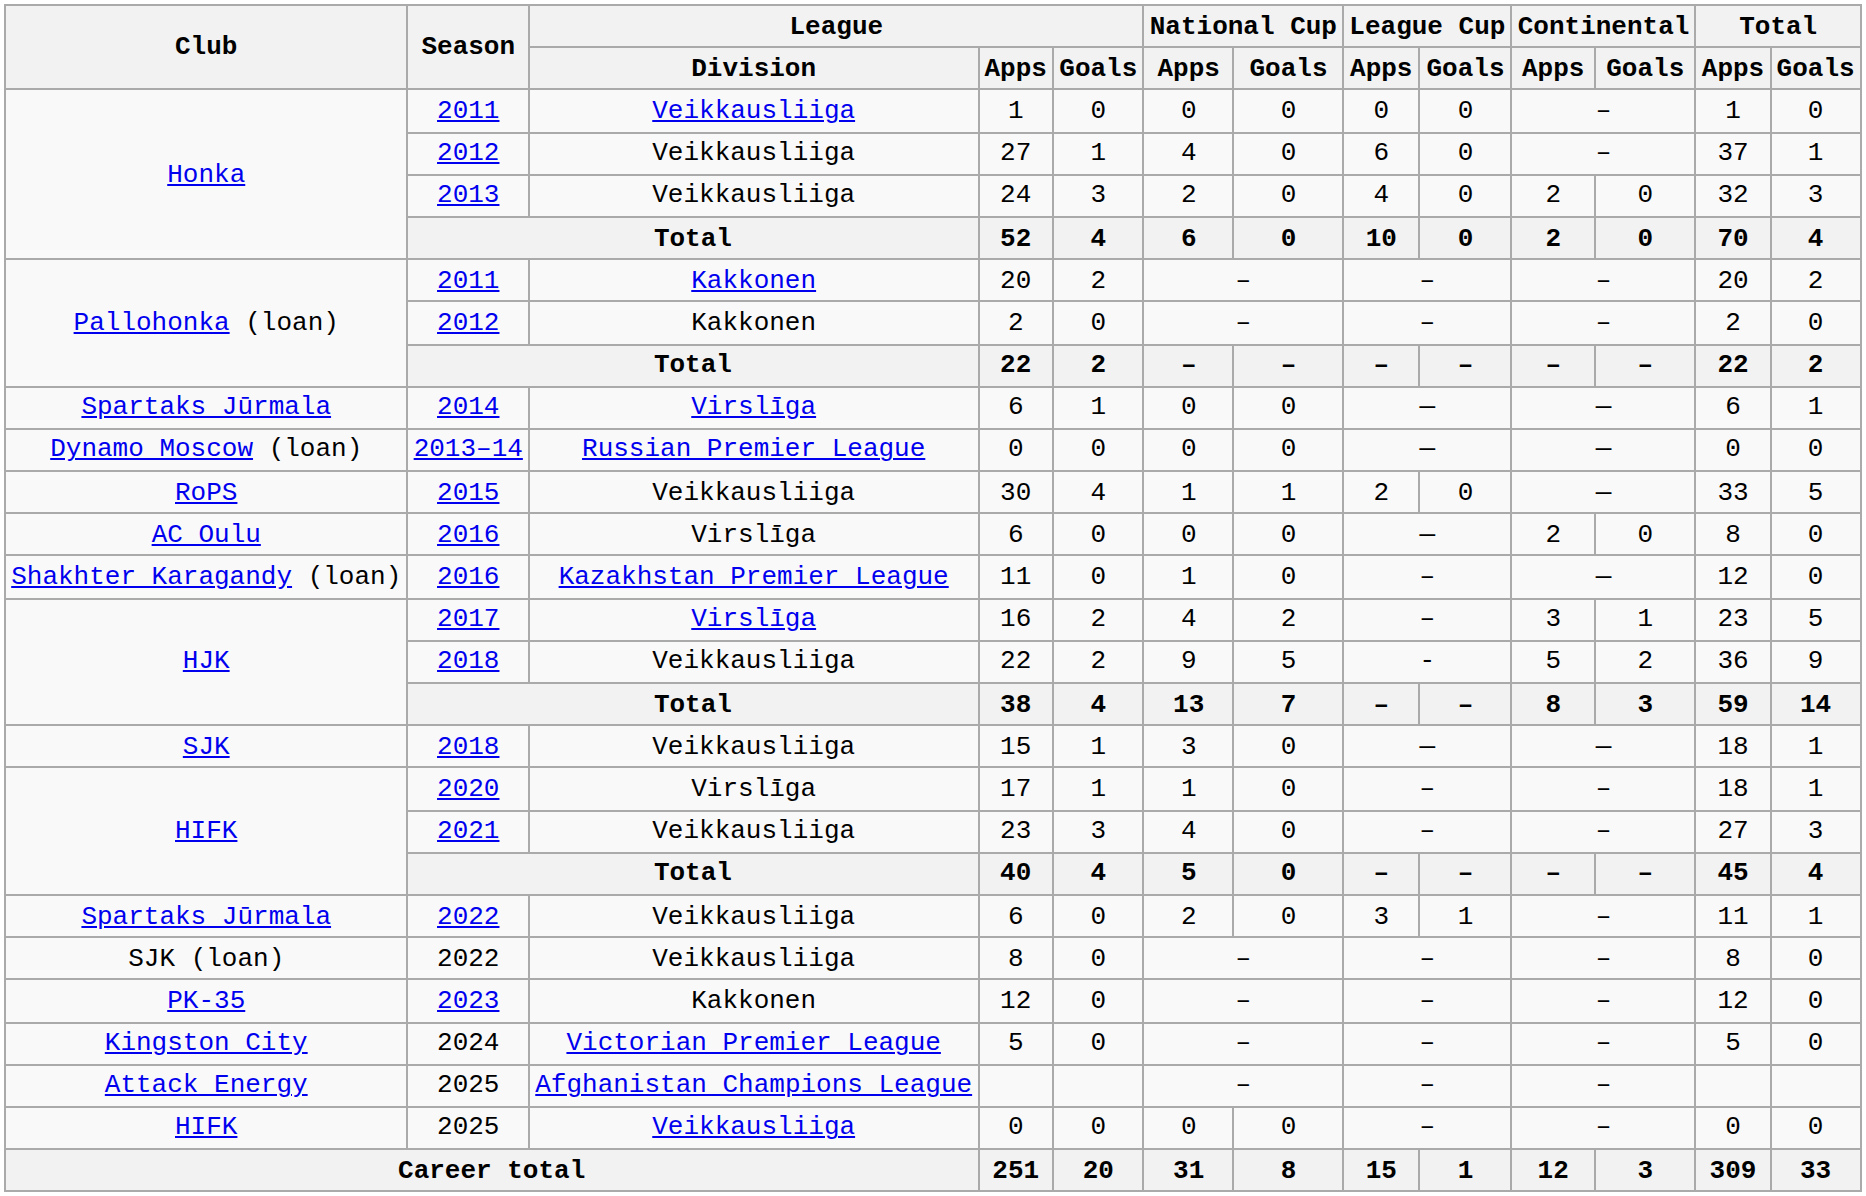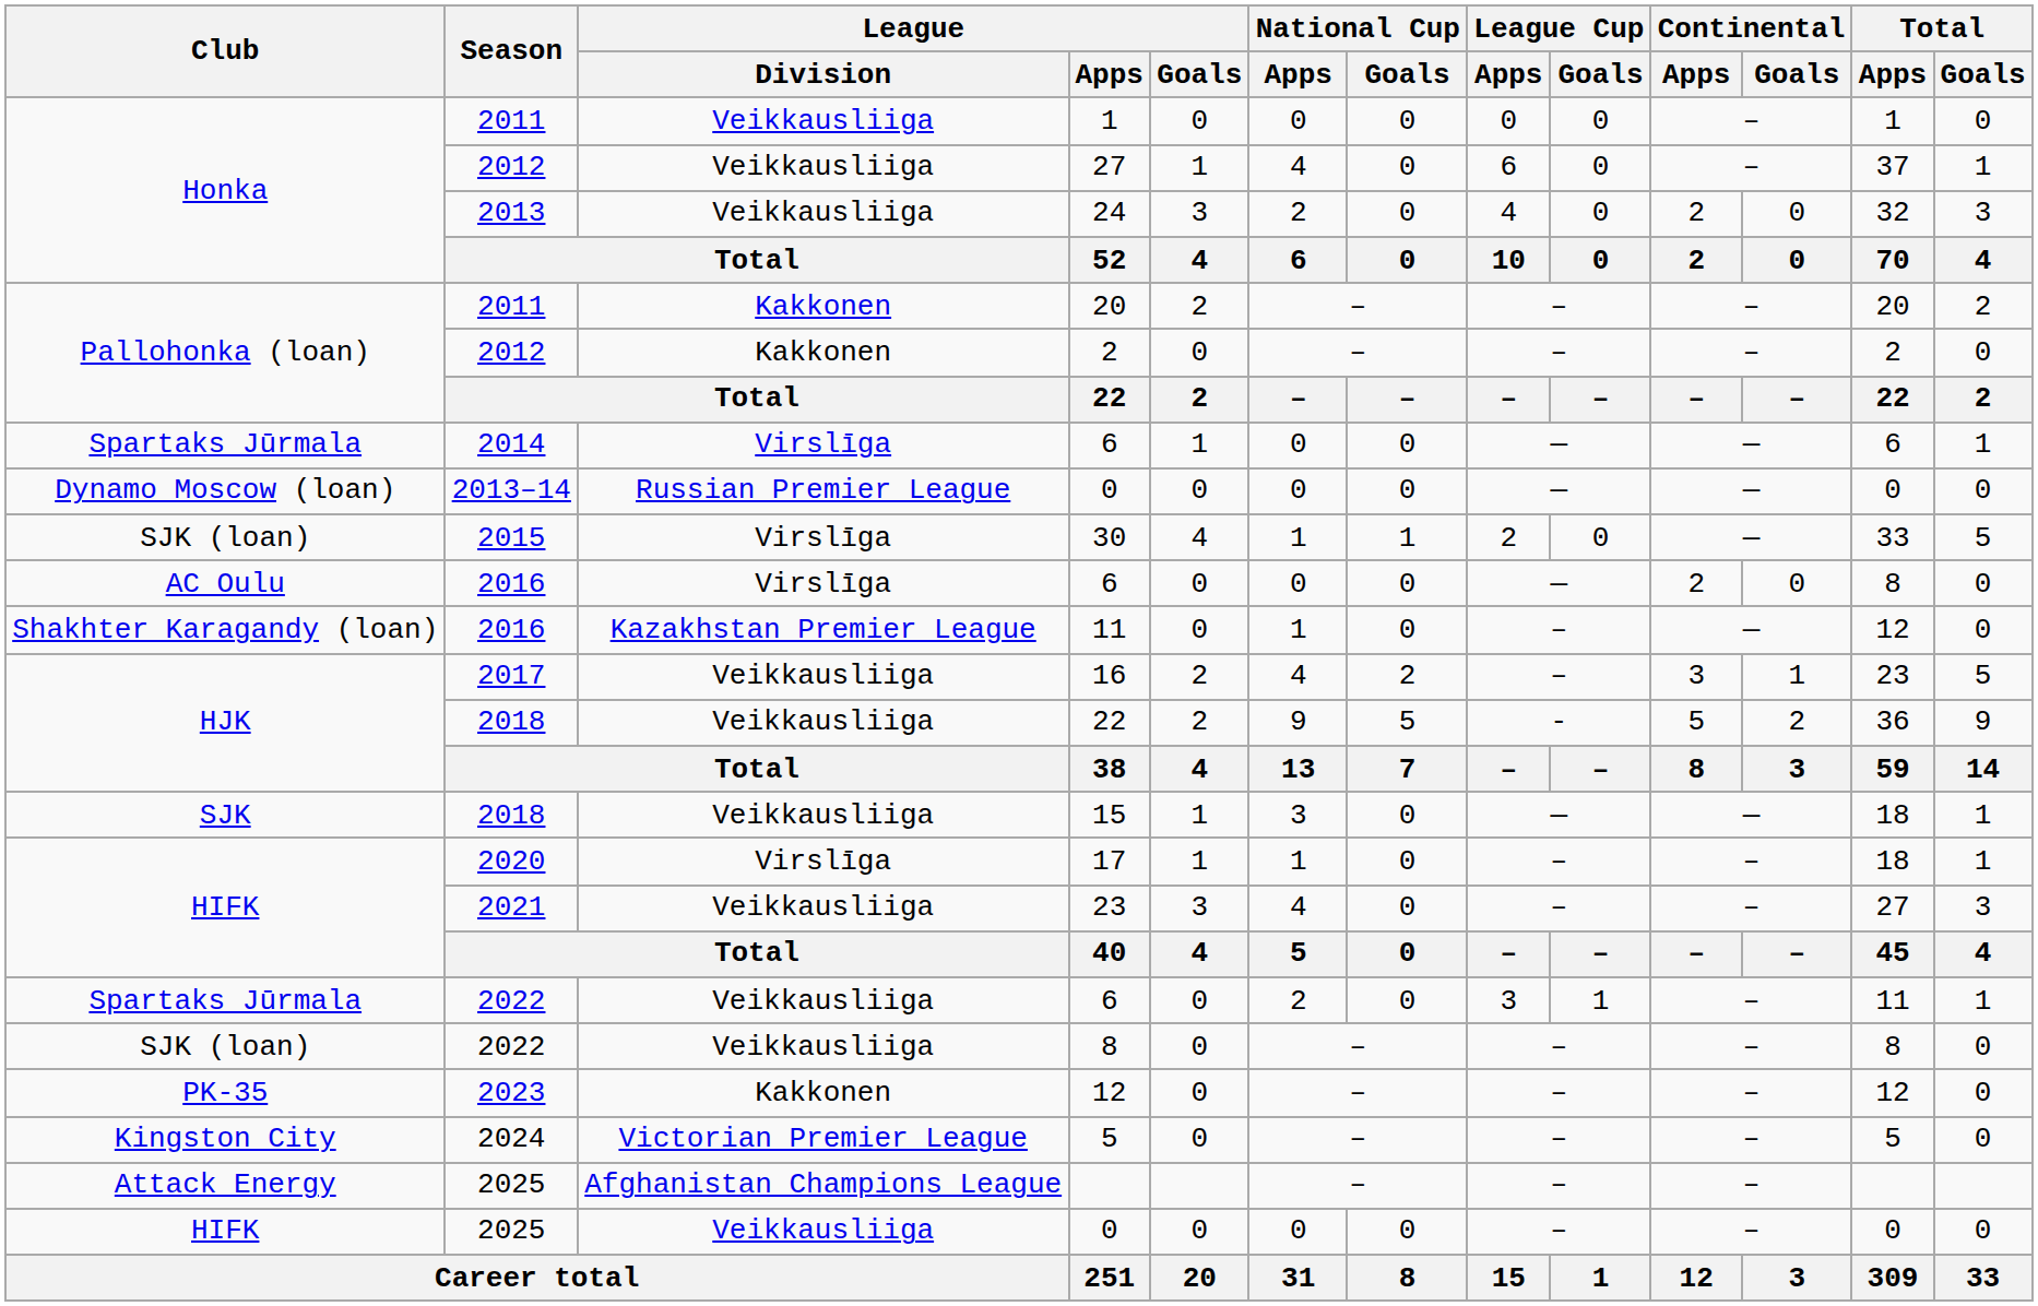30 | Club: RoPS -> SJK (loan)
30 | League / Division: Veikkausliiga -> Virslīga
16 | League / Division: Virslīga -> Veikkausliiga
